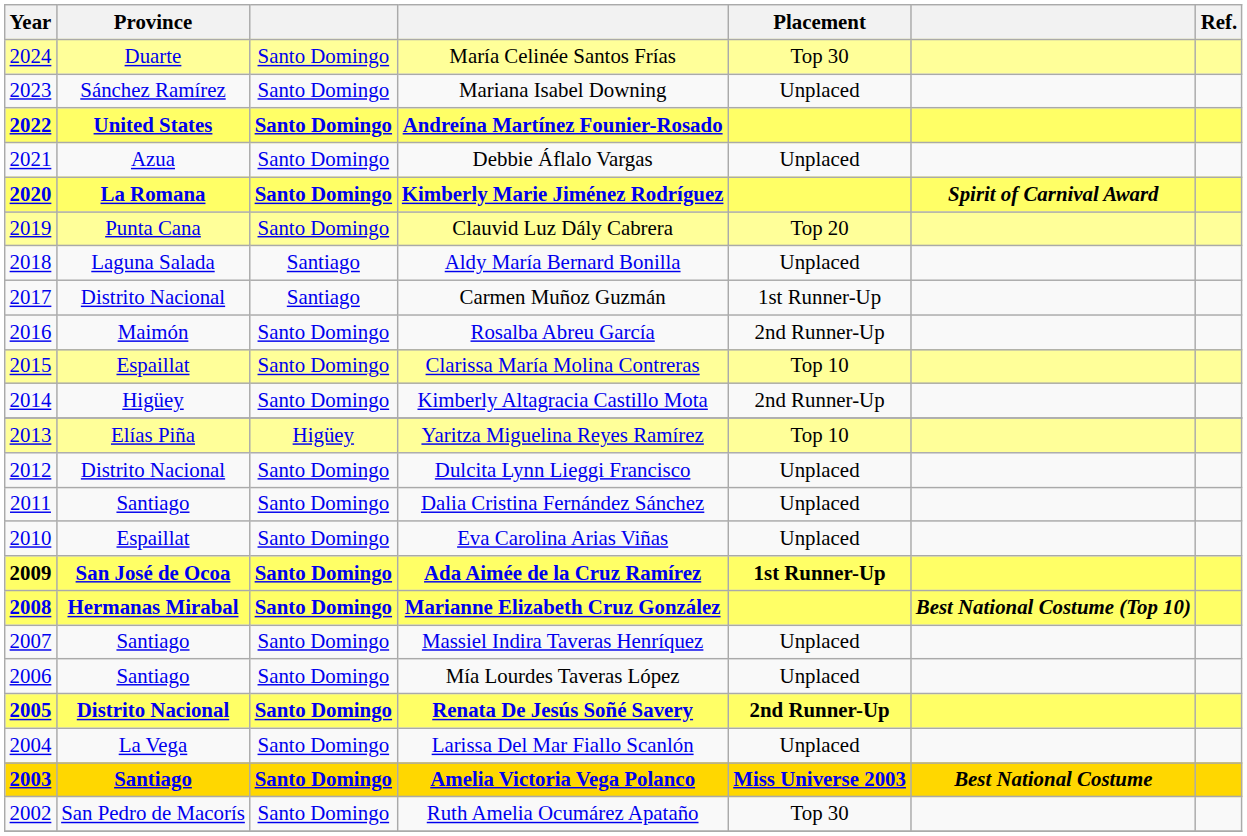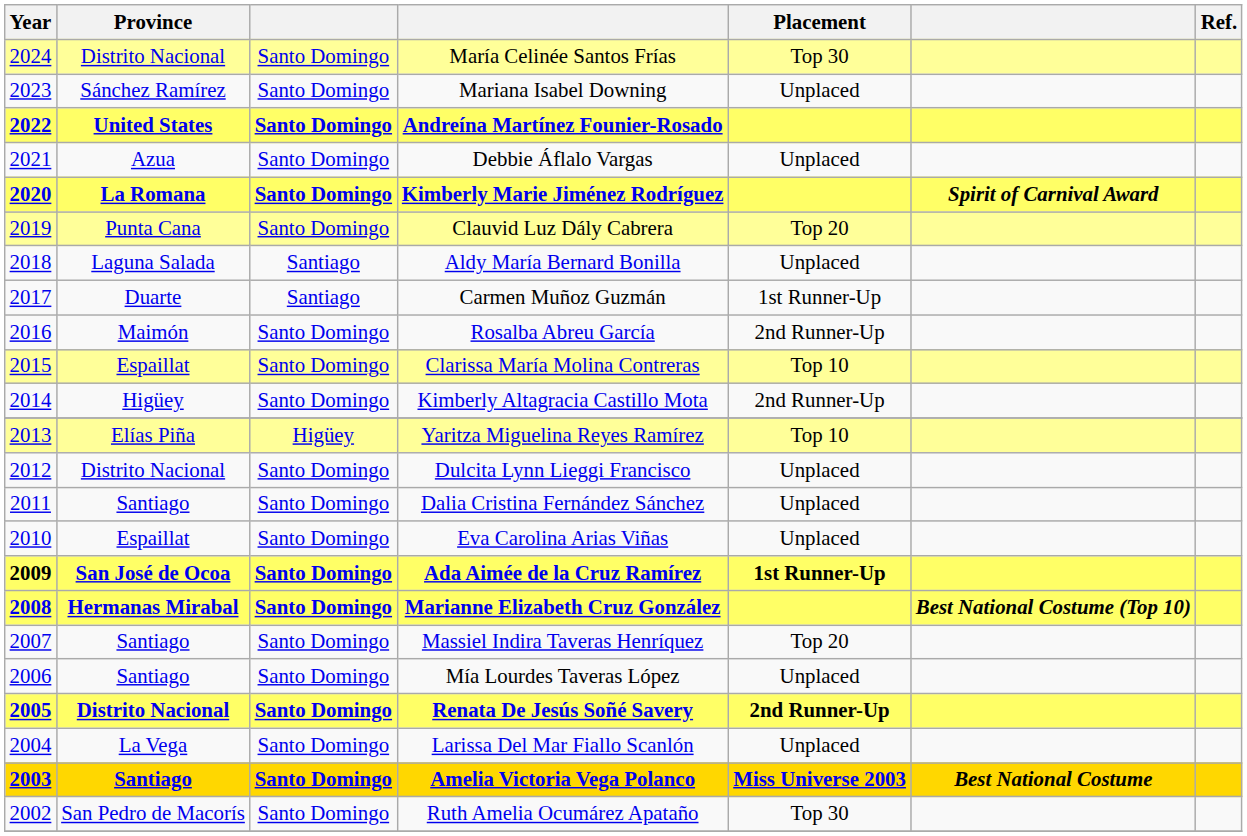María Celinée Santos Frías | Province: Duarte -> Distrito Nacional
Carmen Muñoz Guzmán | Province: Distrito Nacional -> Duarte
Massiel Indira Taveras Henríquez | Placement: Unplaced -> Top 20
